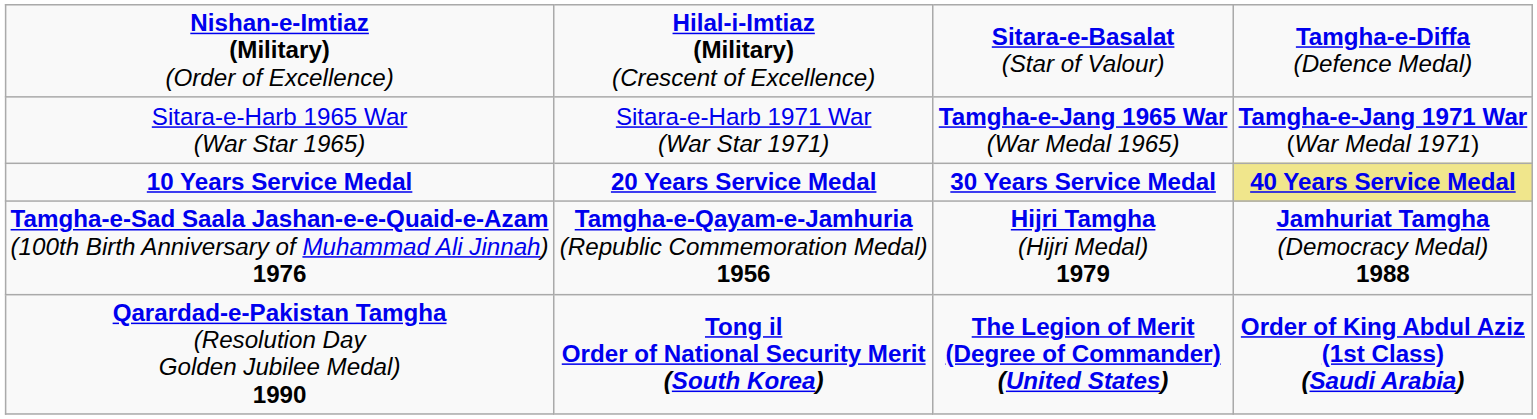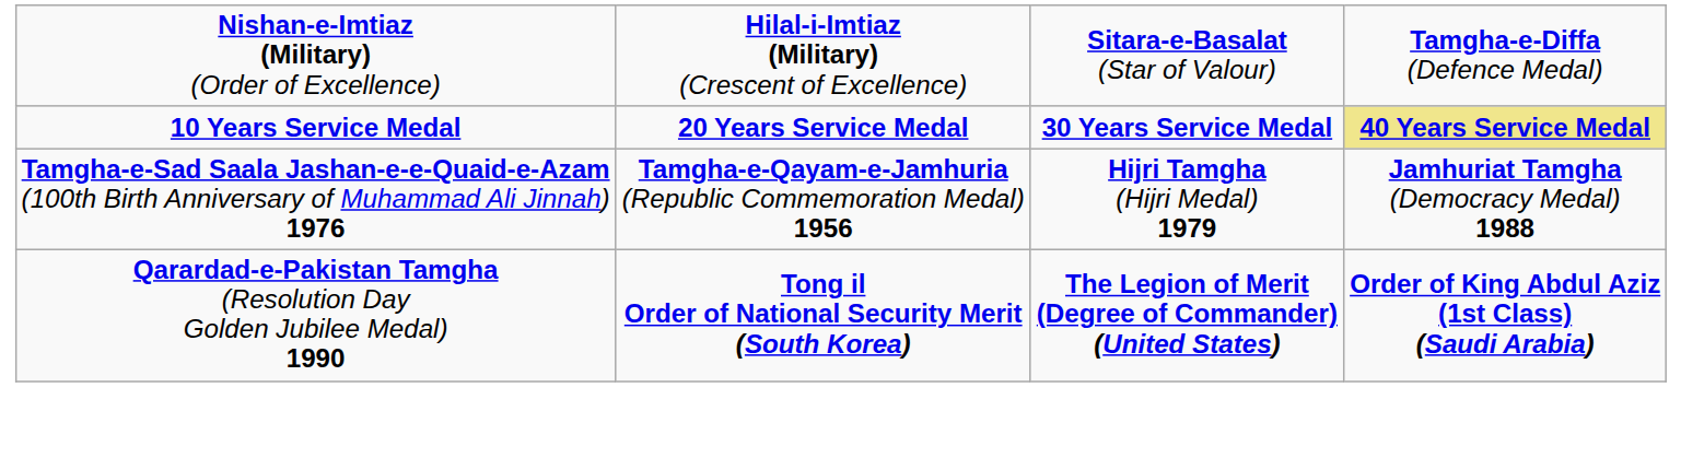- row: Sitara-e-Harb 1965 War (War Star 1965) | Sitara-e-Harb 1971 War (War Star 1971) | Tamgha-e-Jang 1965 War (War Medal 1965) | Tamgha-e-Jang 1971 War (War Medal 1971)
